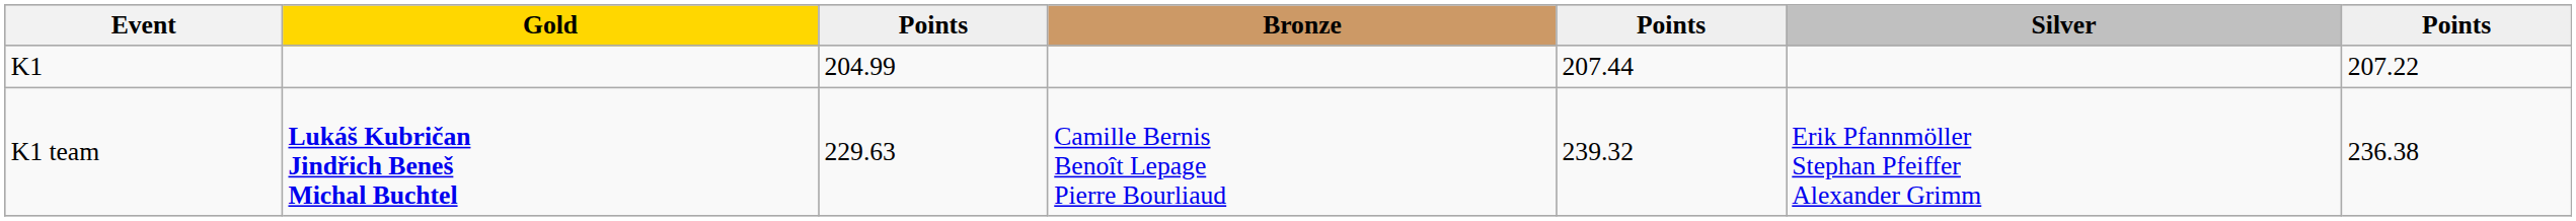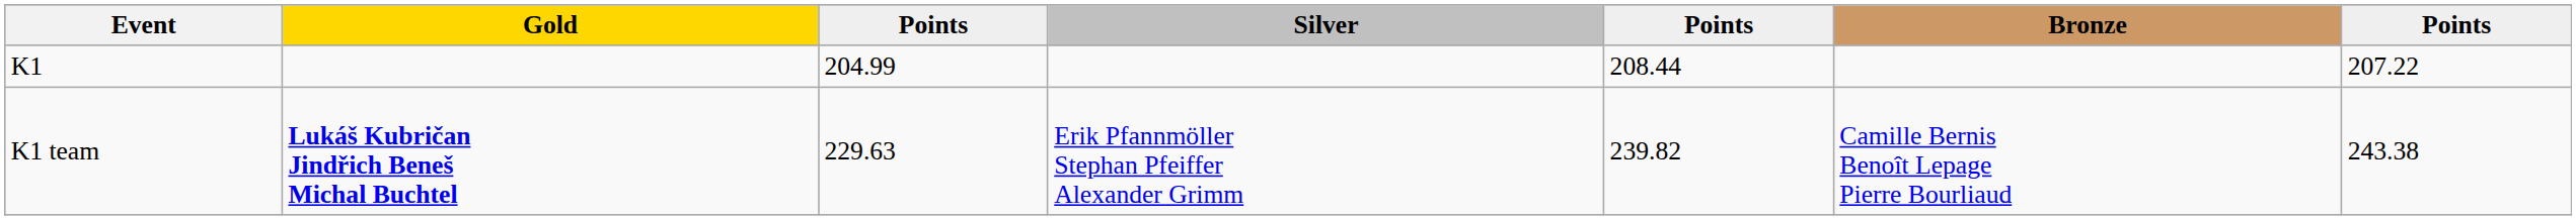columns swapped: Silver <-> Bronze
K1 | column 5: 207.44 -> 208.44
K1 team | column 5: 239.32 -> 239.82
K1 team | column 7: 236.38 -> 243.38
